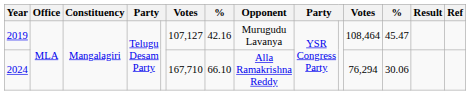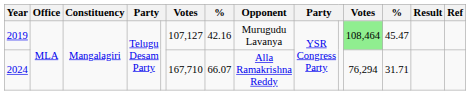2019 | column 11: no background -> lightgreen background
2024 | column 7: 66.10 -> 66.07
2024 | column 12: 30.06 -> 31.71
